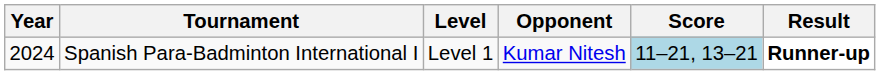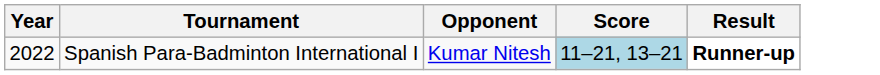- column: Level | Level 1
Spanish Para-Badminton International I | Year: 2024 -> 2022
